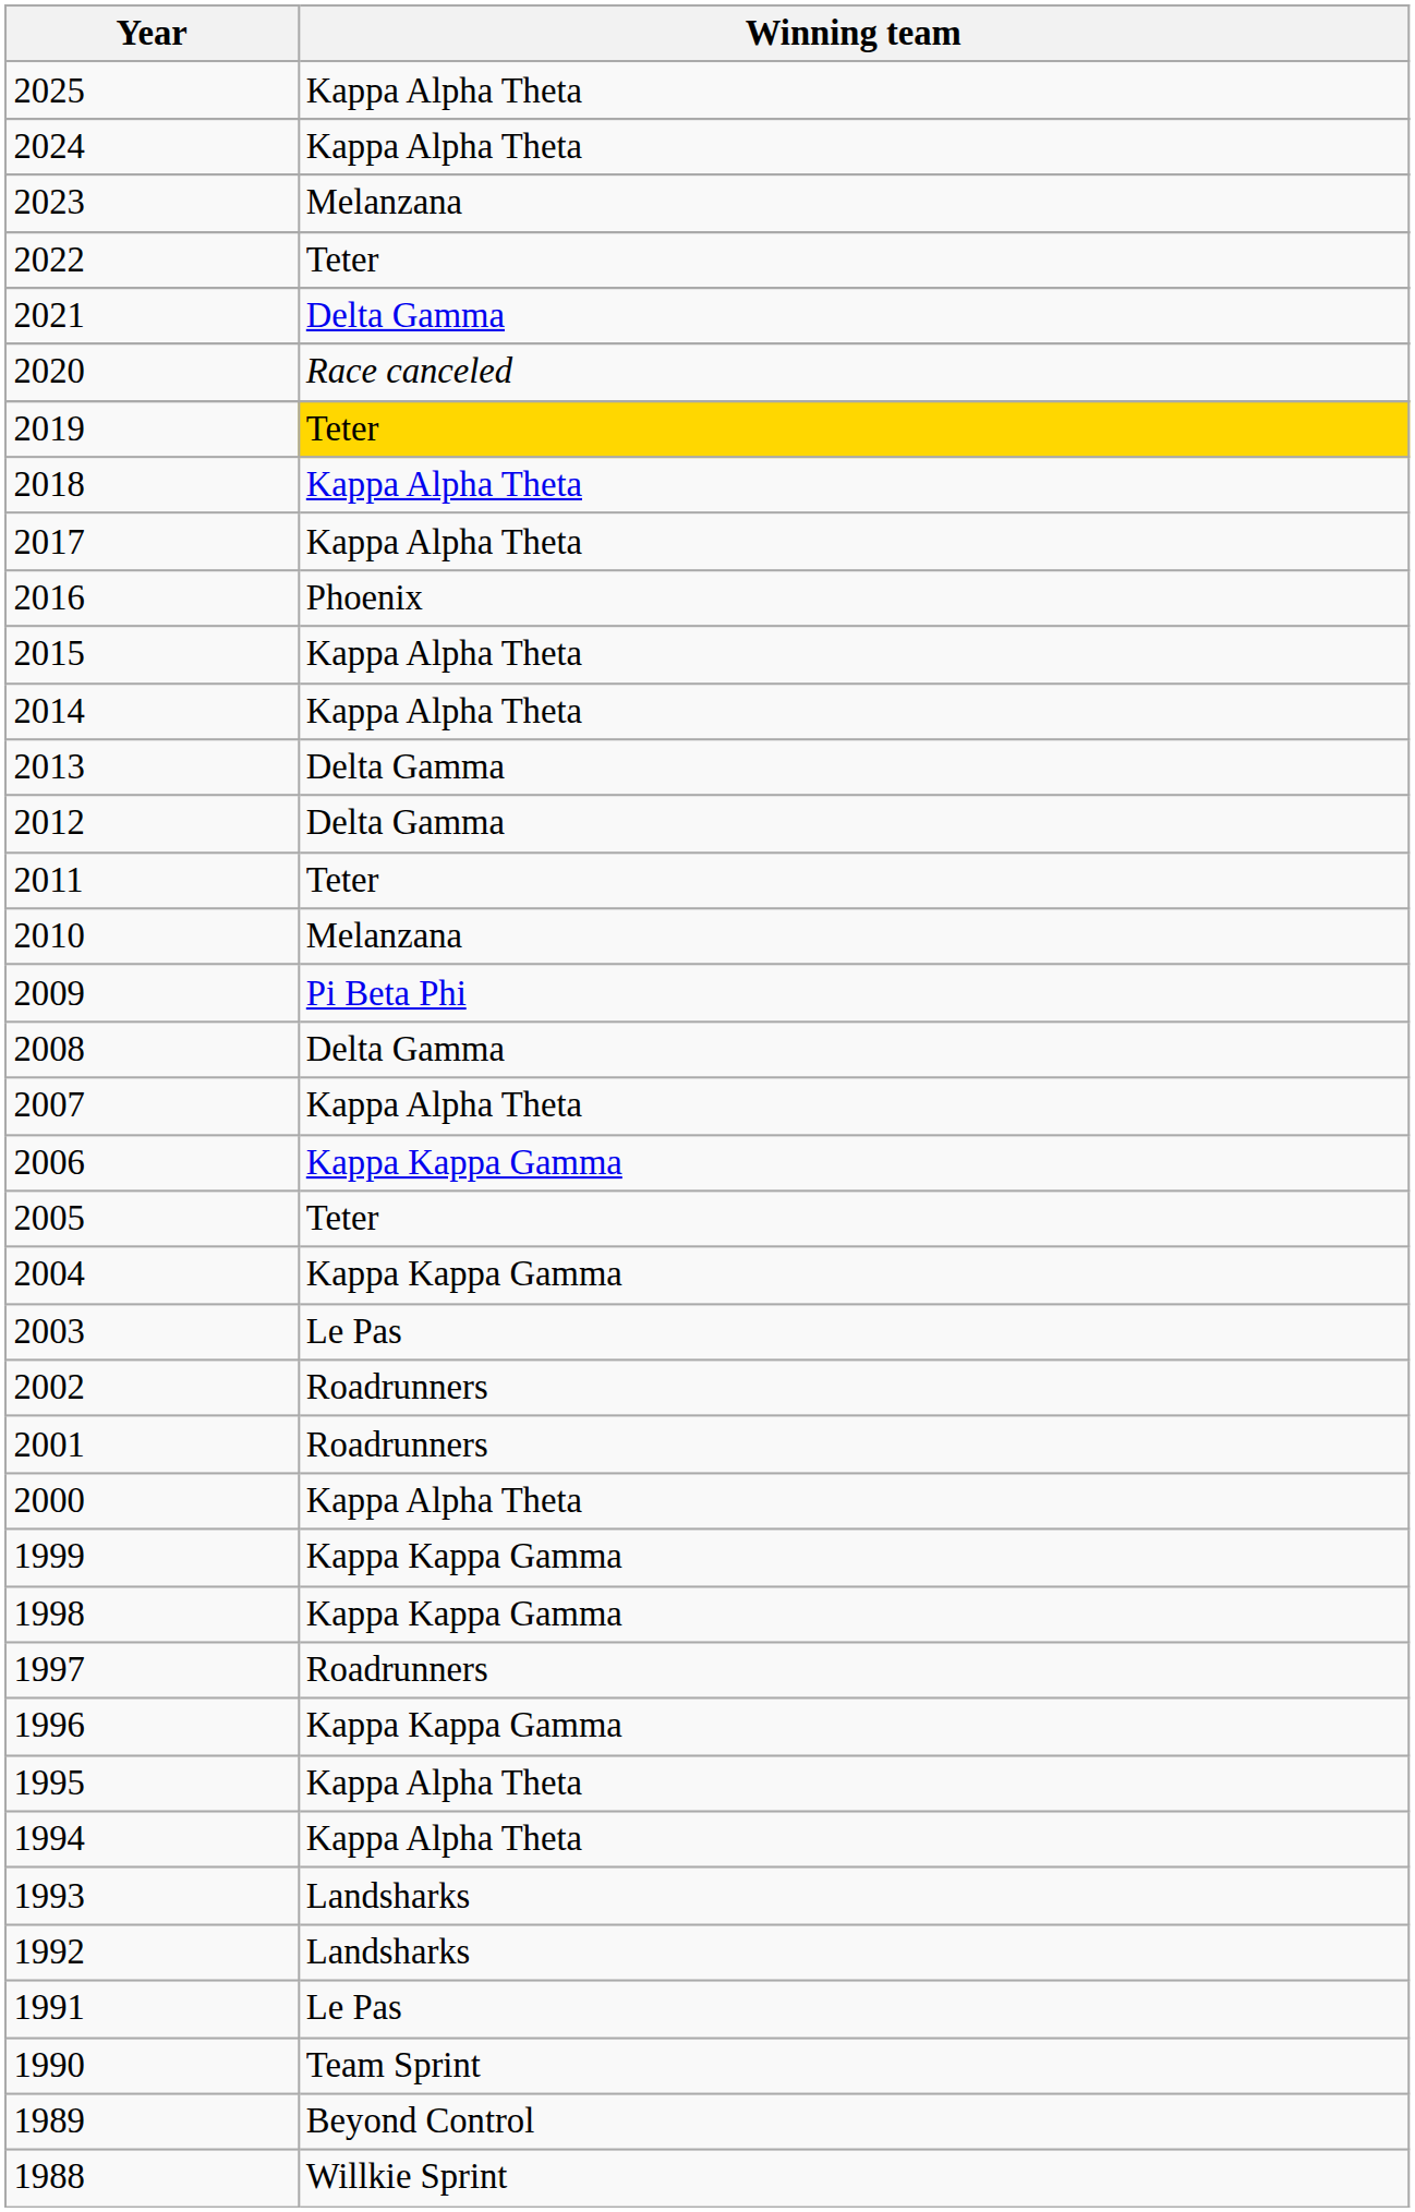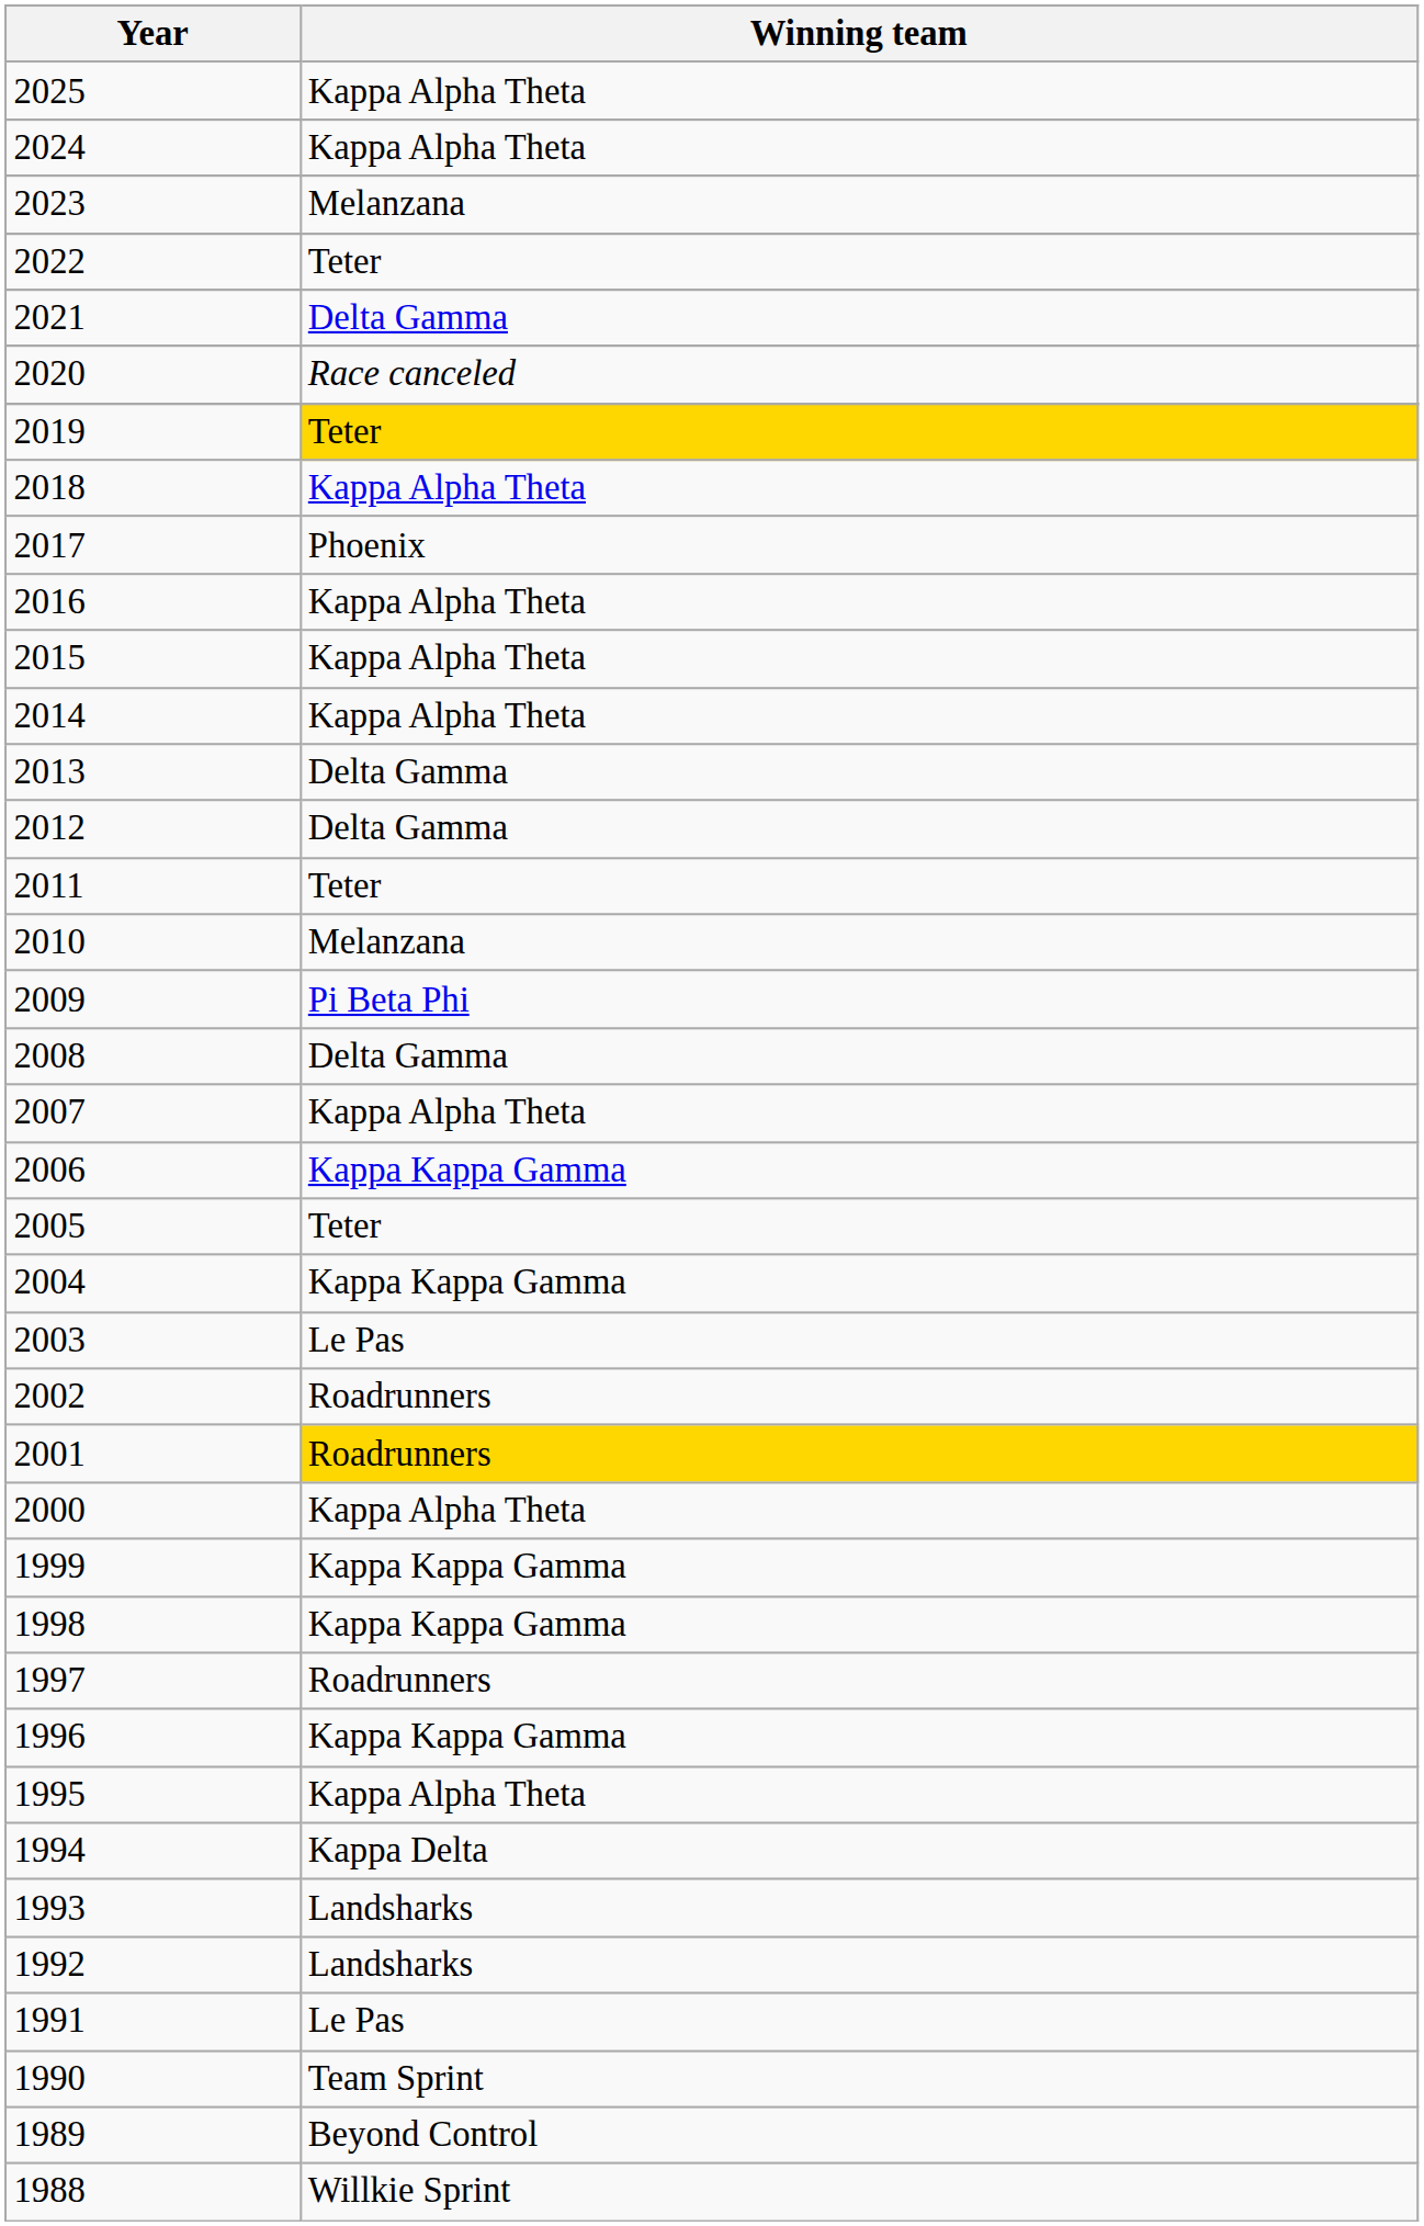2017 | Winning team: Kappa Alpha Theta -> Phoenix
2016 | Winning team: Phoenix -> Kappa Alpha Theta
2001 | Winning team: no background -> gold background
1994 | Winning team: Kappa Alpha Theta -> Kappa Delta
